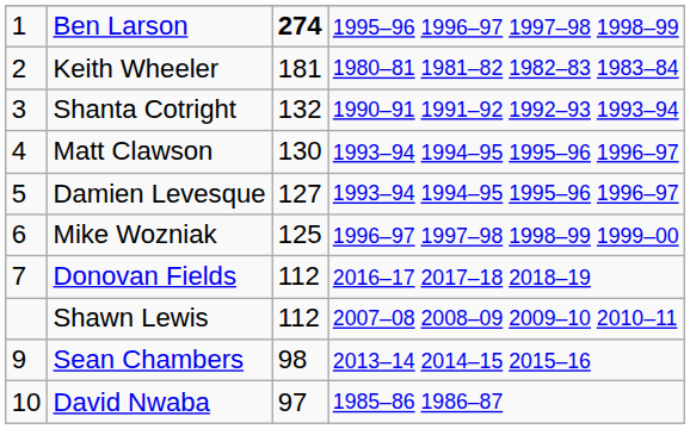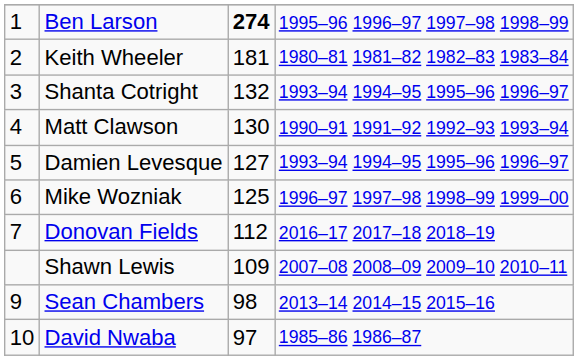Shanta Cotright | column 4: 1990–91 1991–92 1992–93 1993–94 -> 1993–94 1994–95 1995–96 1996–97
Matt Clawson | column 4: 1993–94 1994–95 1995–96 1996–97 -> 1990–91 1991–92 1992–93 1993–94
Shawn Lewis | column 3: 112 -> 109
